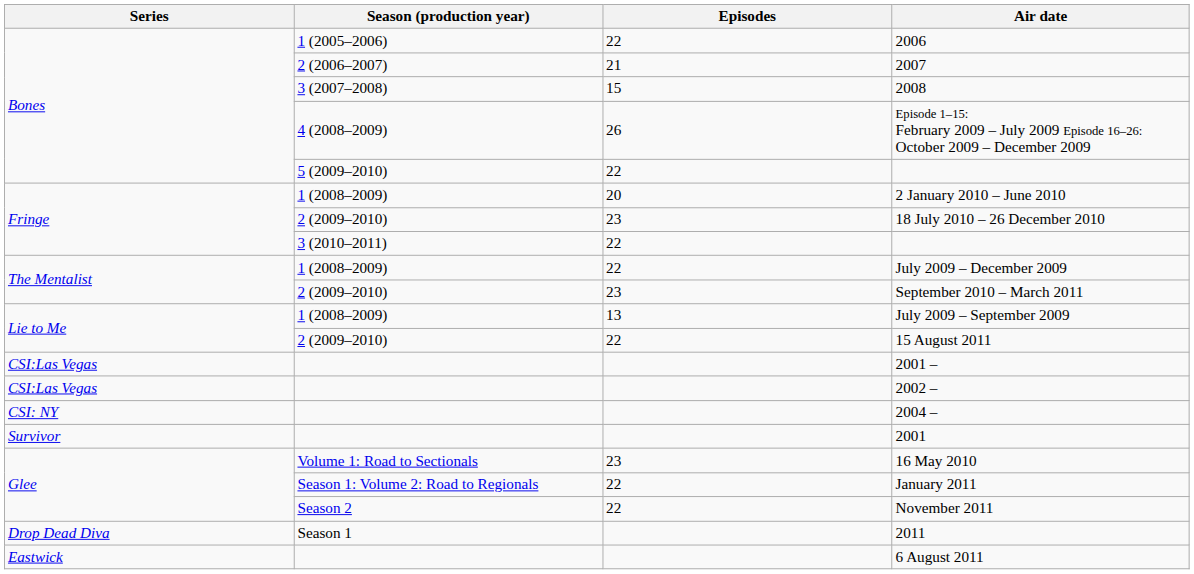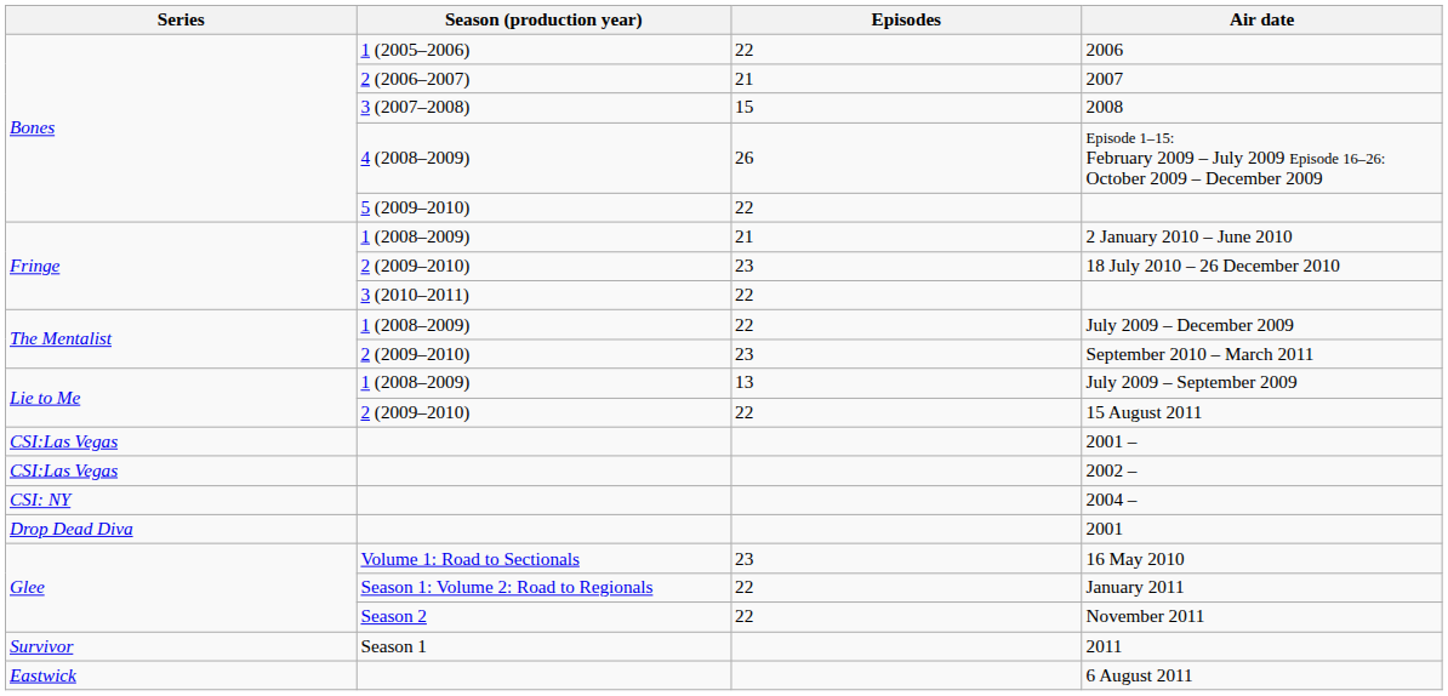2 January 2010 – June 2010 | Episodes: 20 -> 21
2001 | Series: Survivor -> Drop Dead Diva
2011 | Series: Drop Dead Diva -> Survivor
